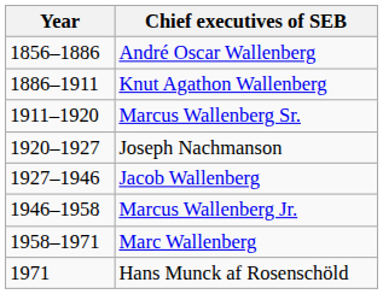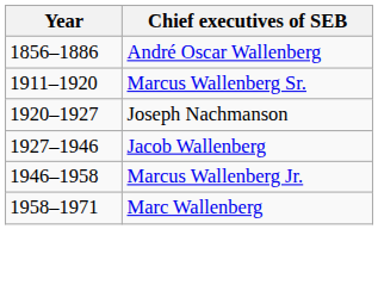- row: 1886–1911 | Knut Agathon Wallenberg
- row: 1971 | Hans Munck af Rosenschöld
